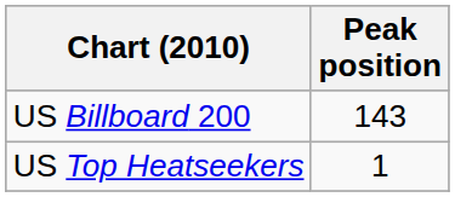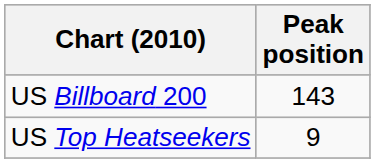US Top Heatseekers | Peak position: 1 -> 9
